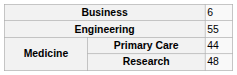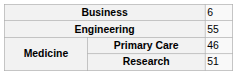Primary Care | column 3: 44 -> 46
Research | column 3: 48 -> 51
